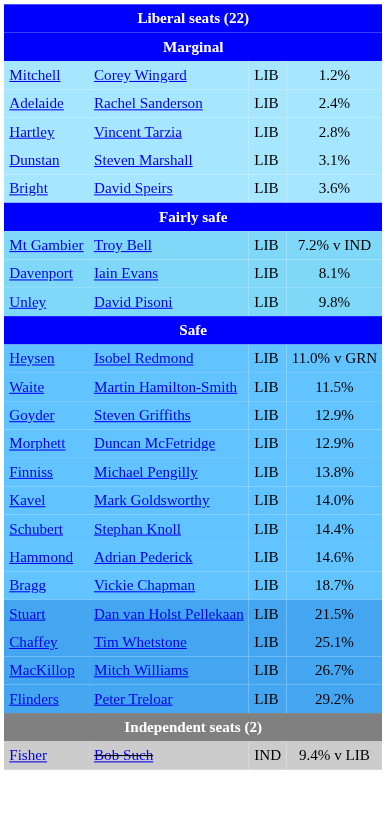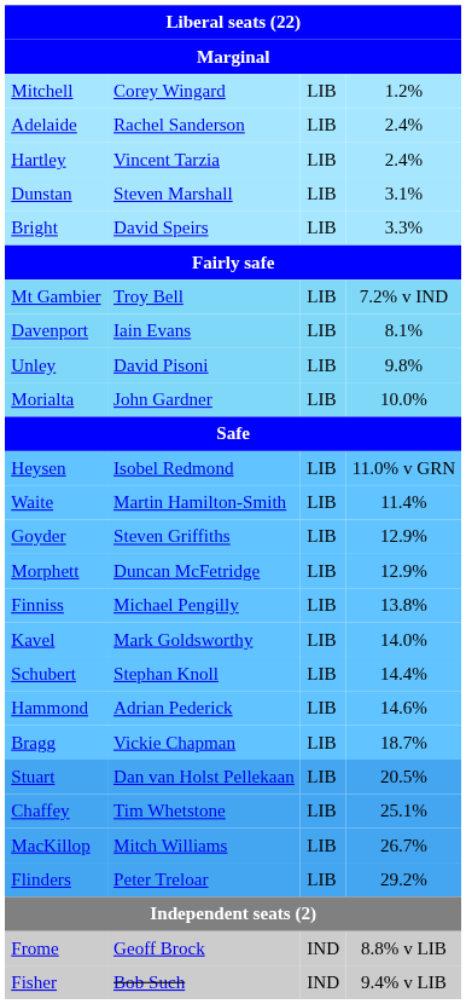Hartley | column 4: 2.8% -> 2.4%
Bright | column 4: 3.6% -> 3.3%
+ row: Morialta | John Gardner | LIB | 10.0%
Waite | column 4: 11.5% -> 11.4%
Stuart | column 4: 21.5% -> 20.5%
+ row: Frome | Geoff Brock | IND | 8.8% v LIB
